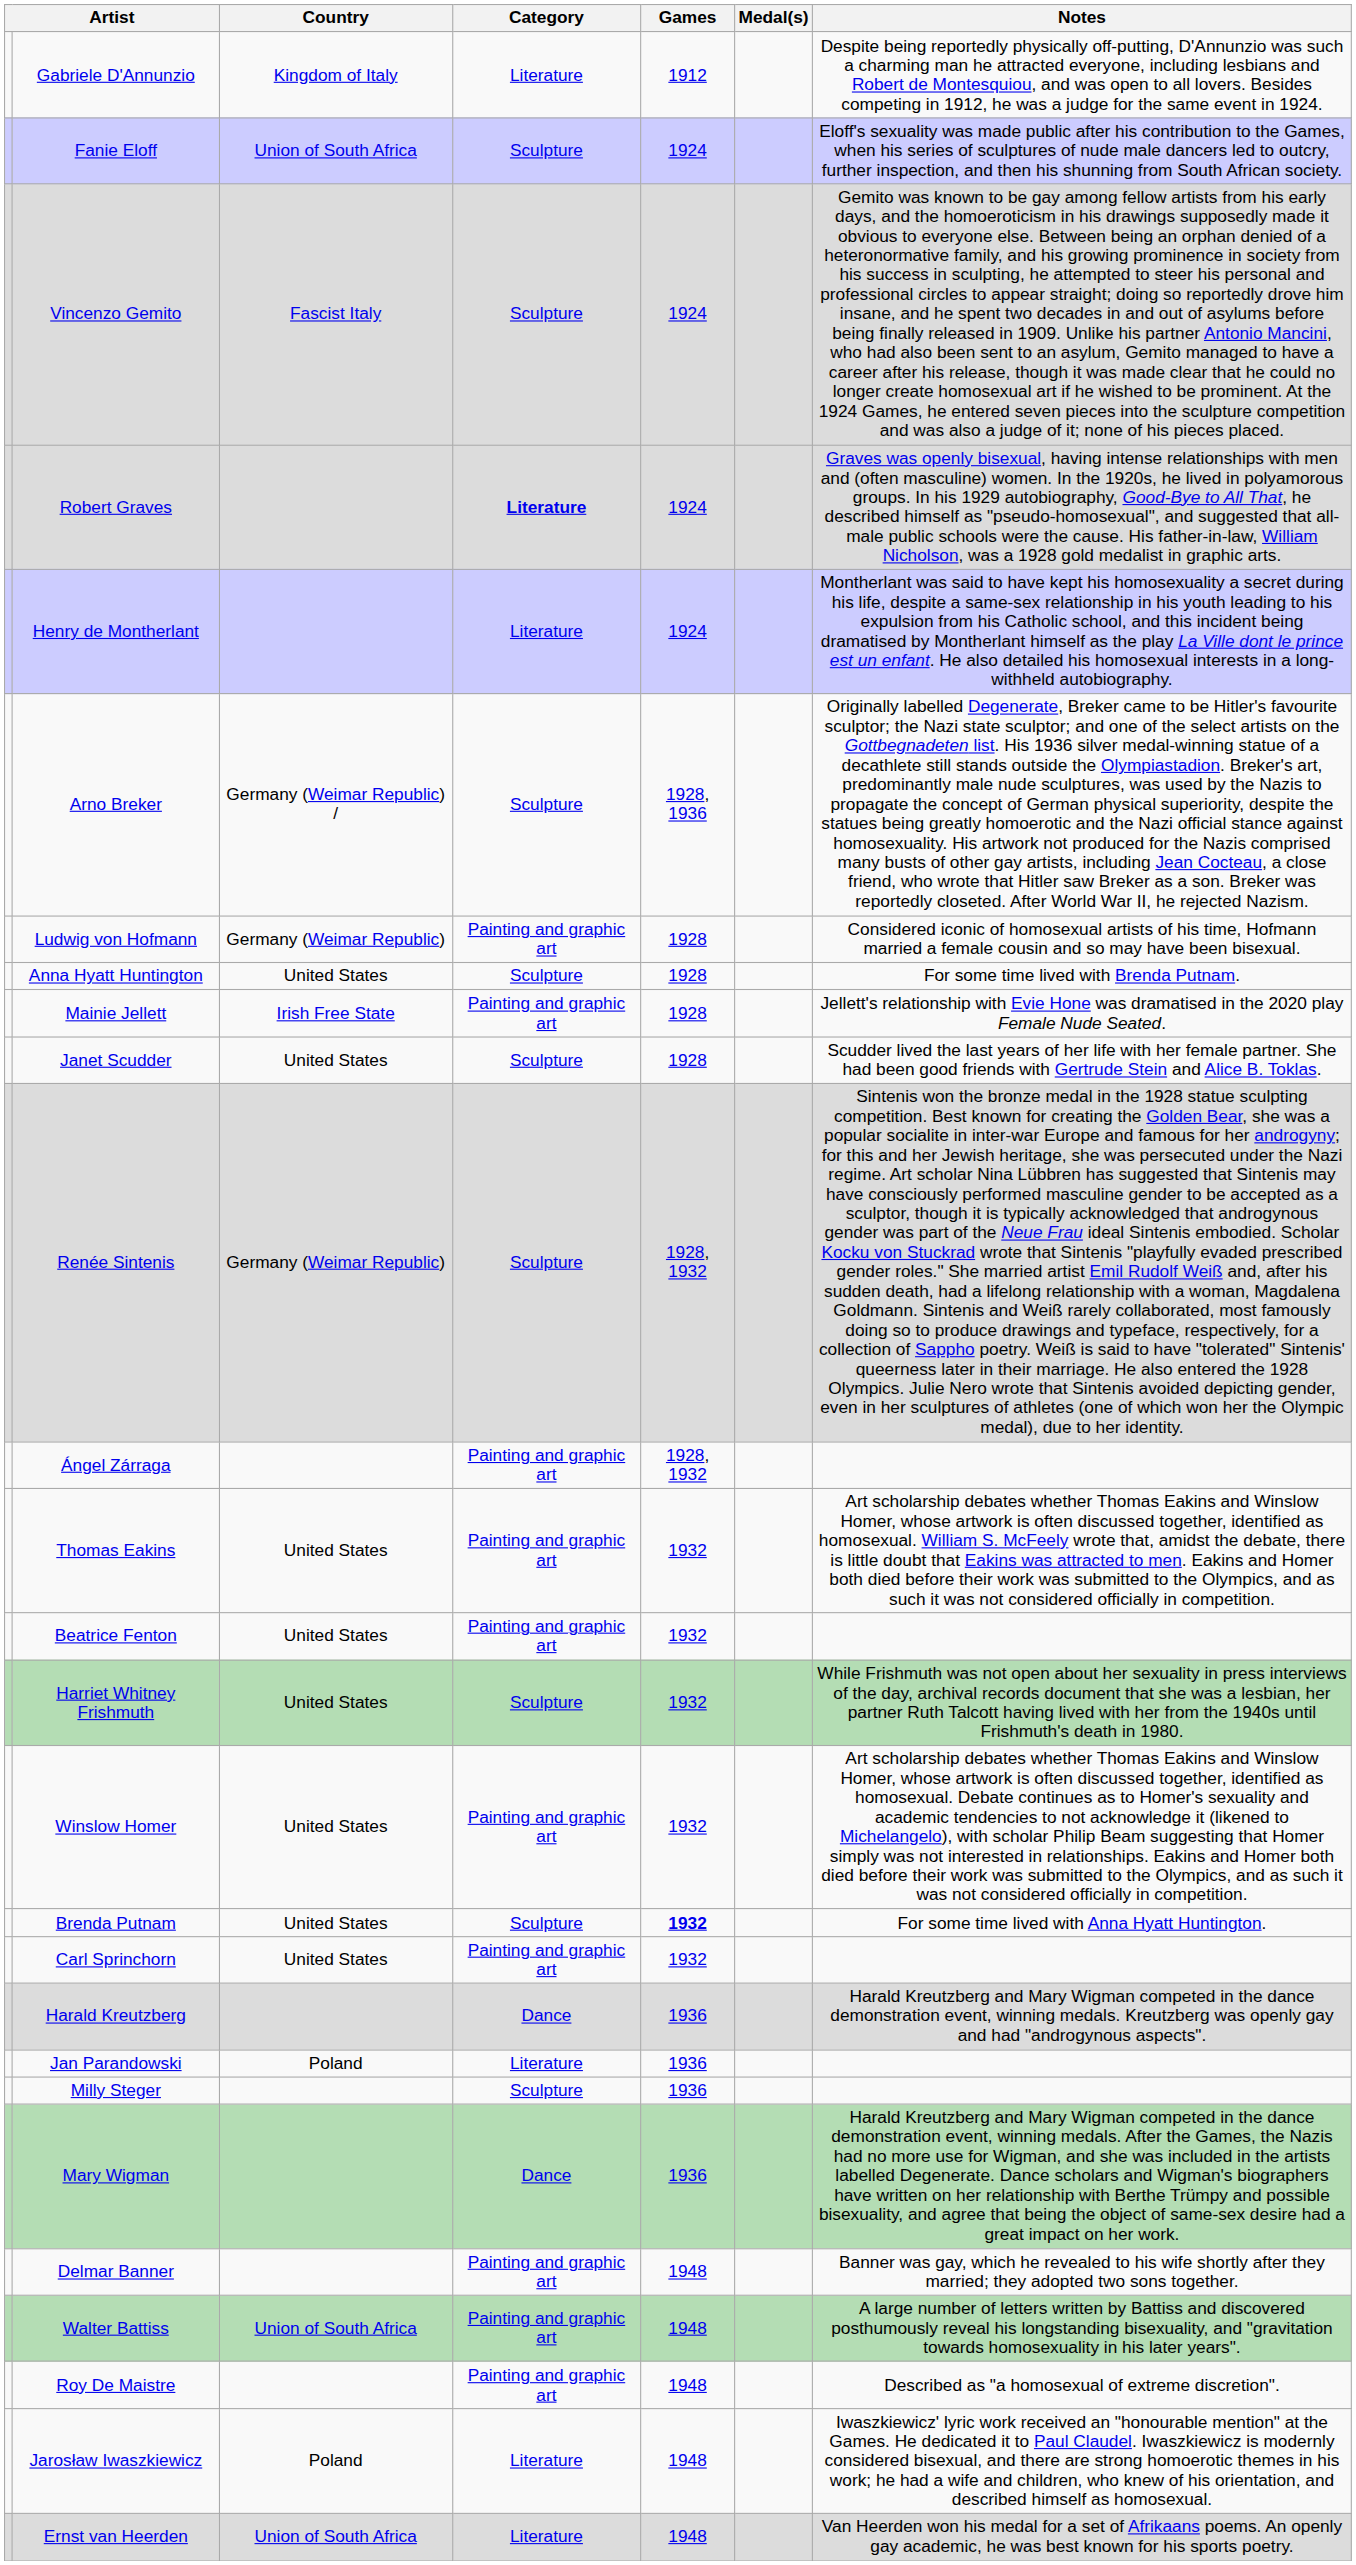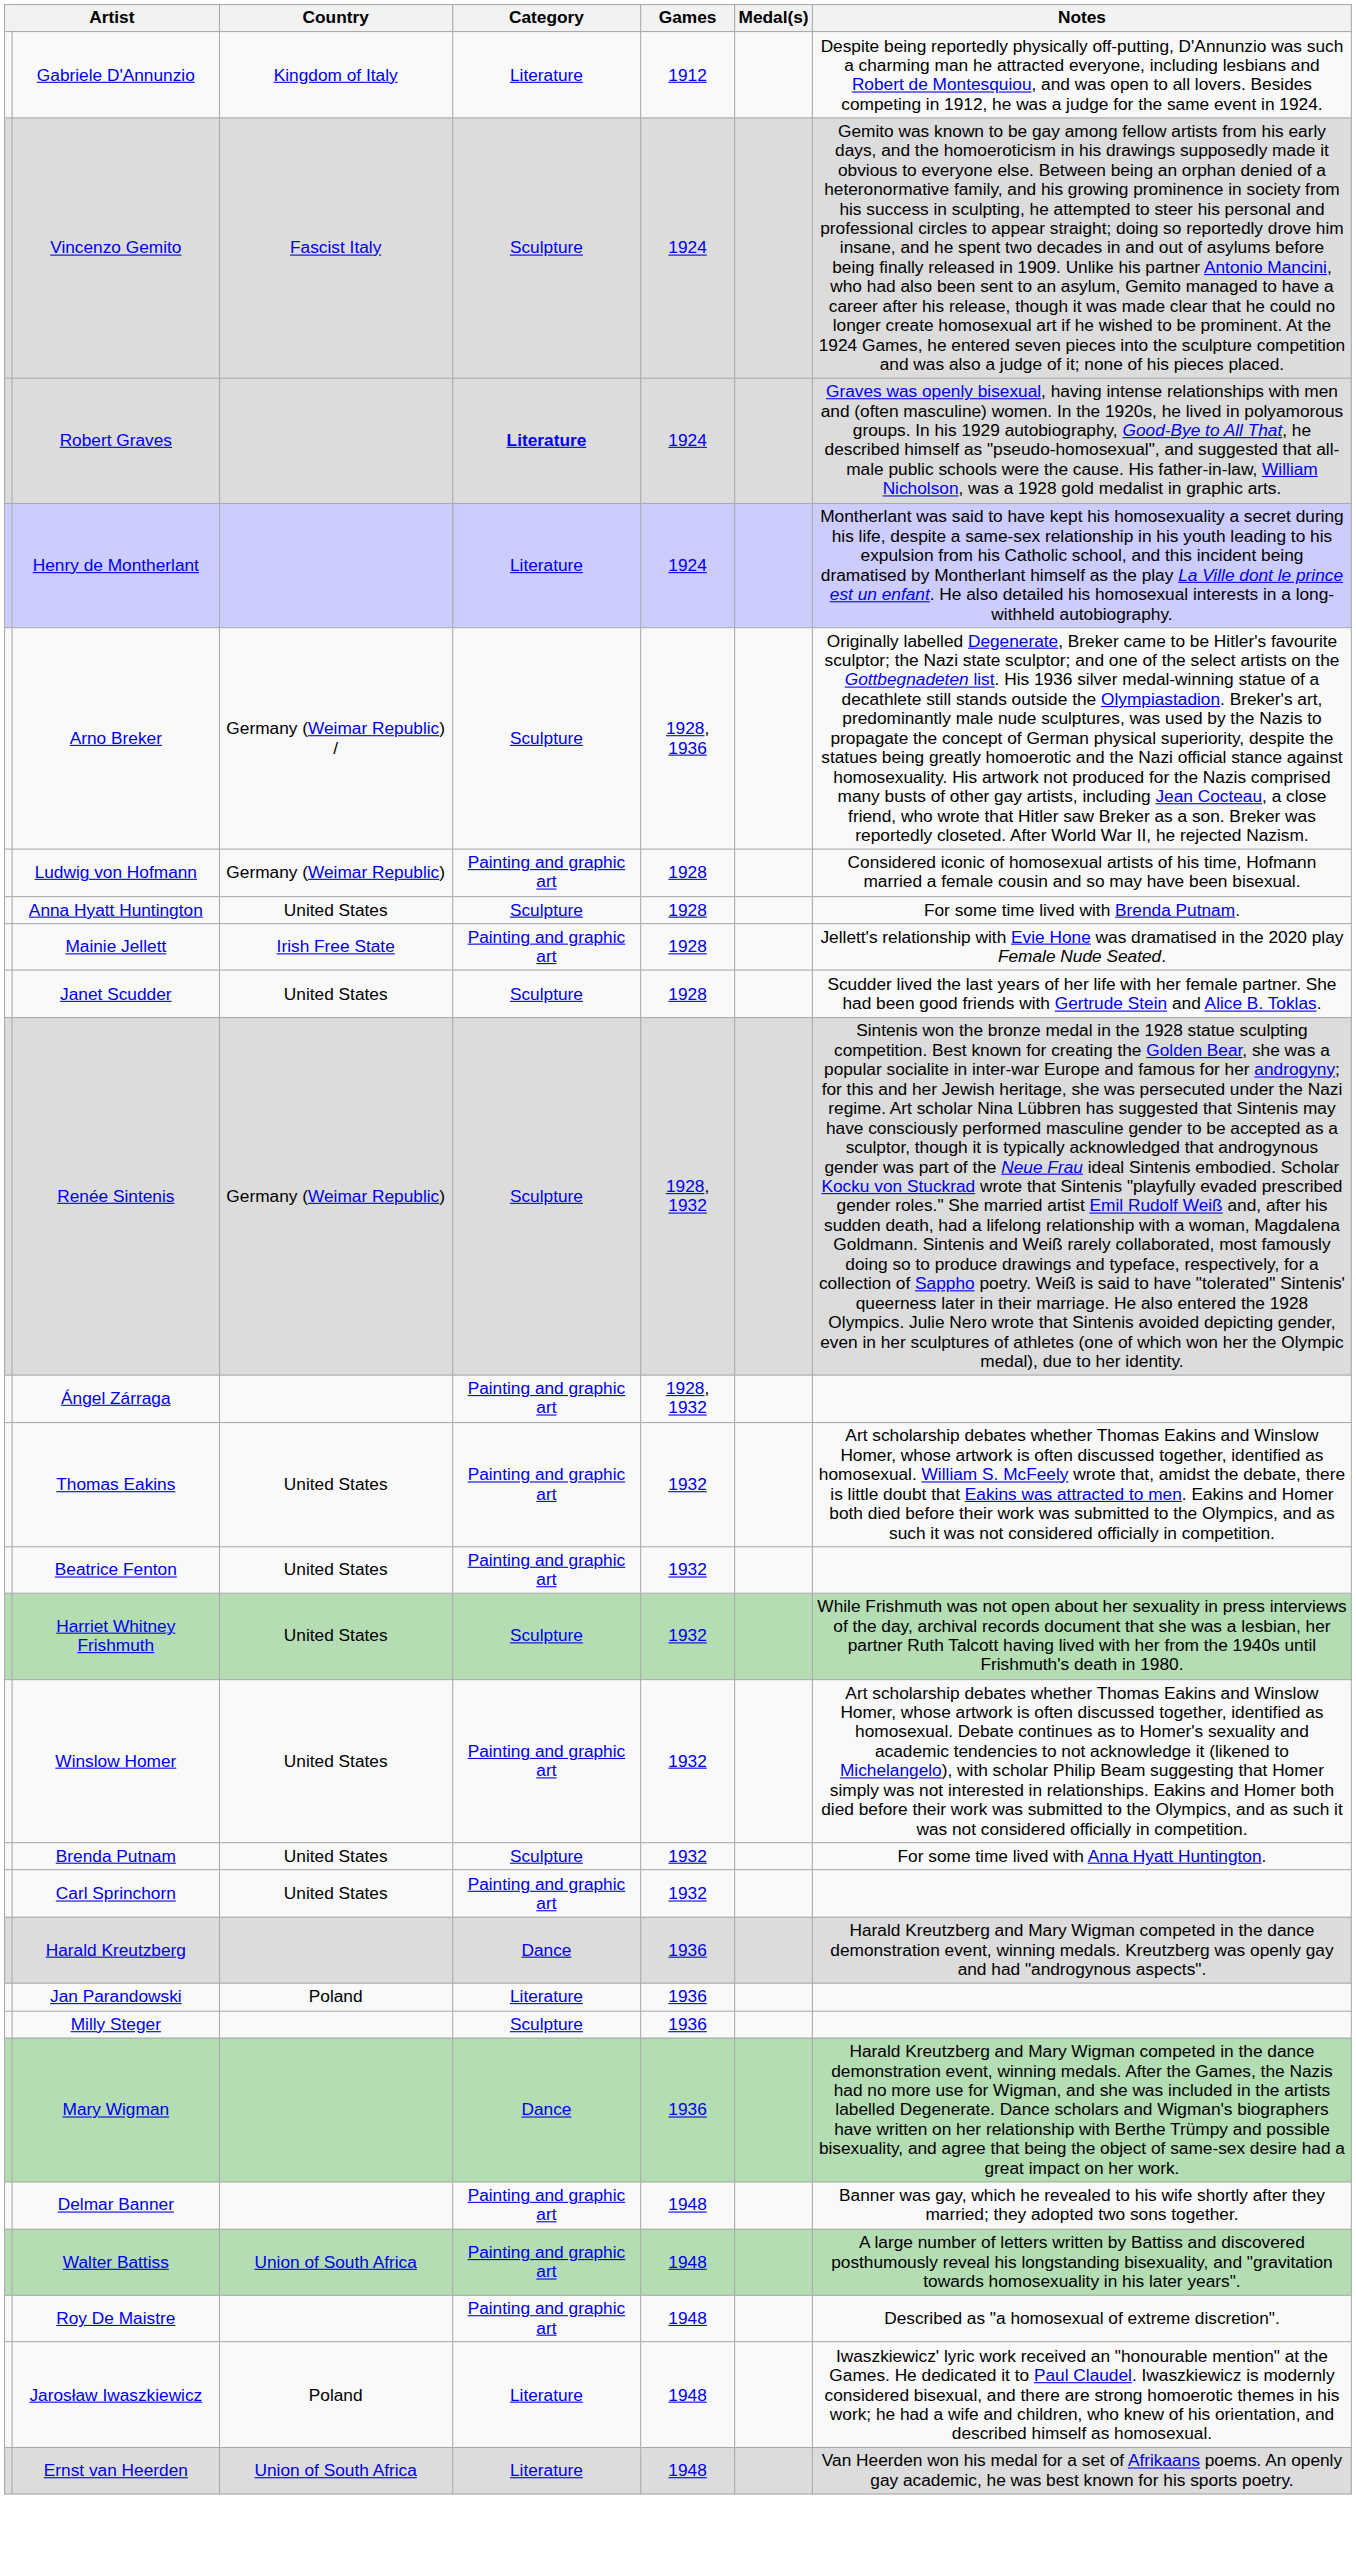- row: Fanie Eloff | Union of South Africa | Sculpture | 1924 | Eloff's sexuality was made public after his contribution to the Games, when his series of sculptures of nude male dancers led to outcry, further inspection, and then his shunning from South African society.
Brenda Putnam | Games: bold -> normal
